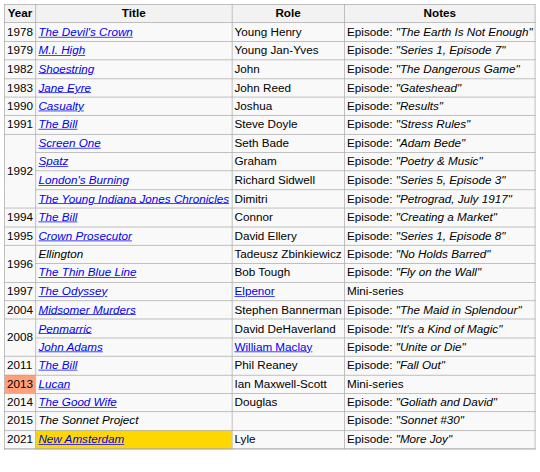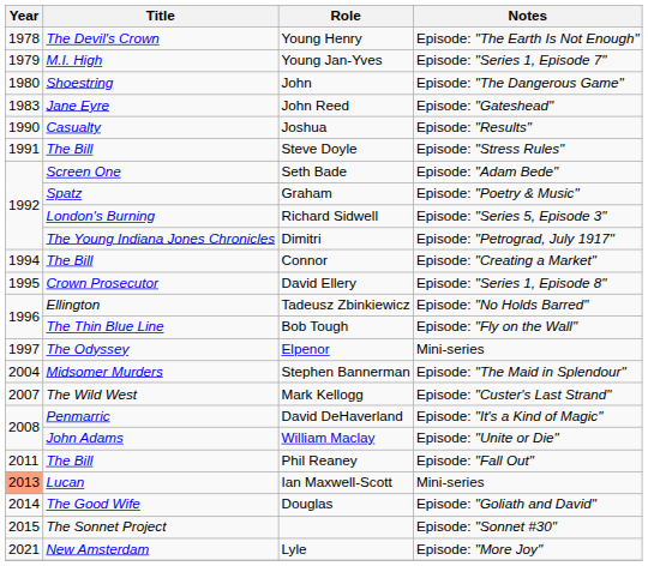John | Year: 1982 -> 1980
+ row: 2007 | The Wild West | Mark Kellogg | Episode: "Custer's Last Strand"
Lyle | Title: gold background -> no background
